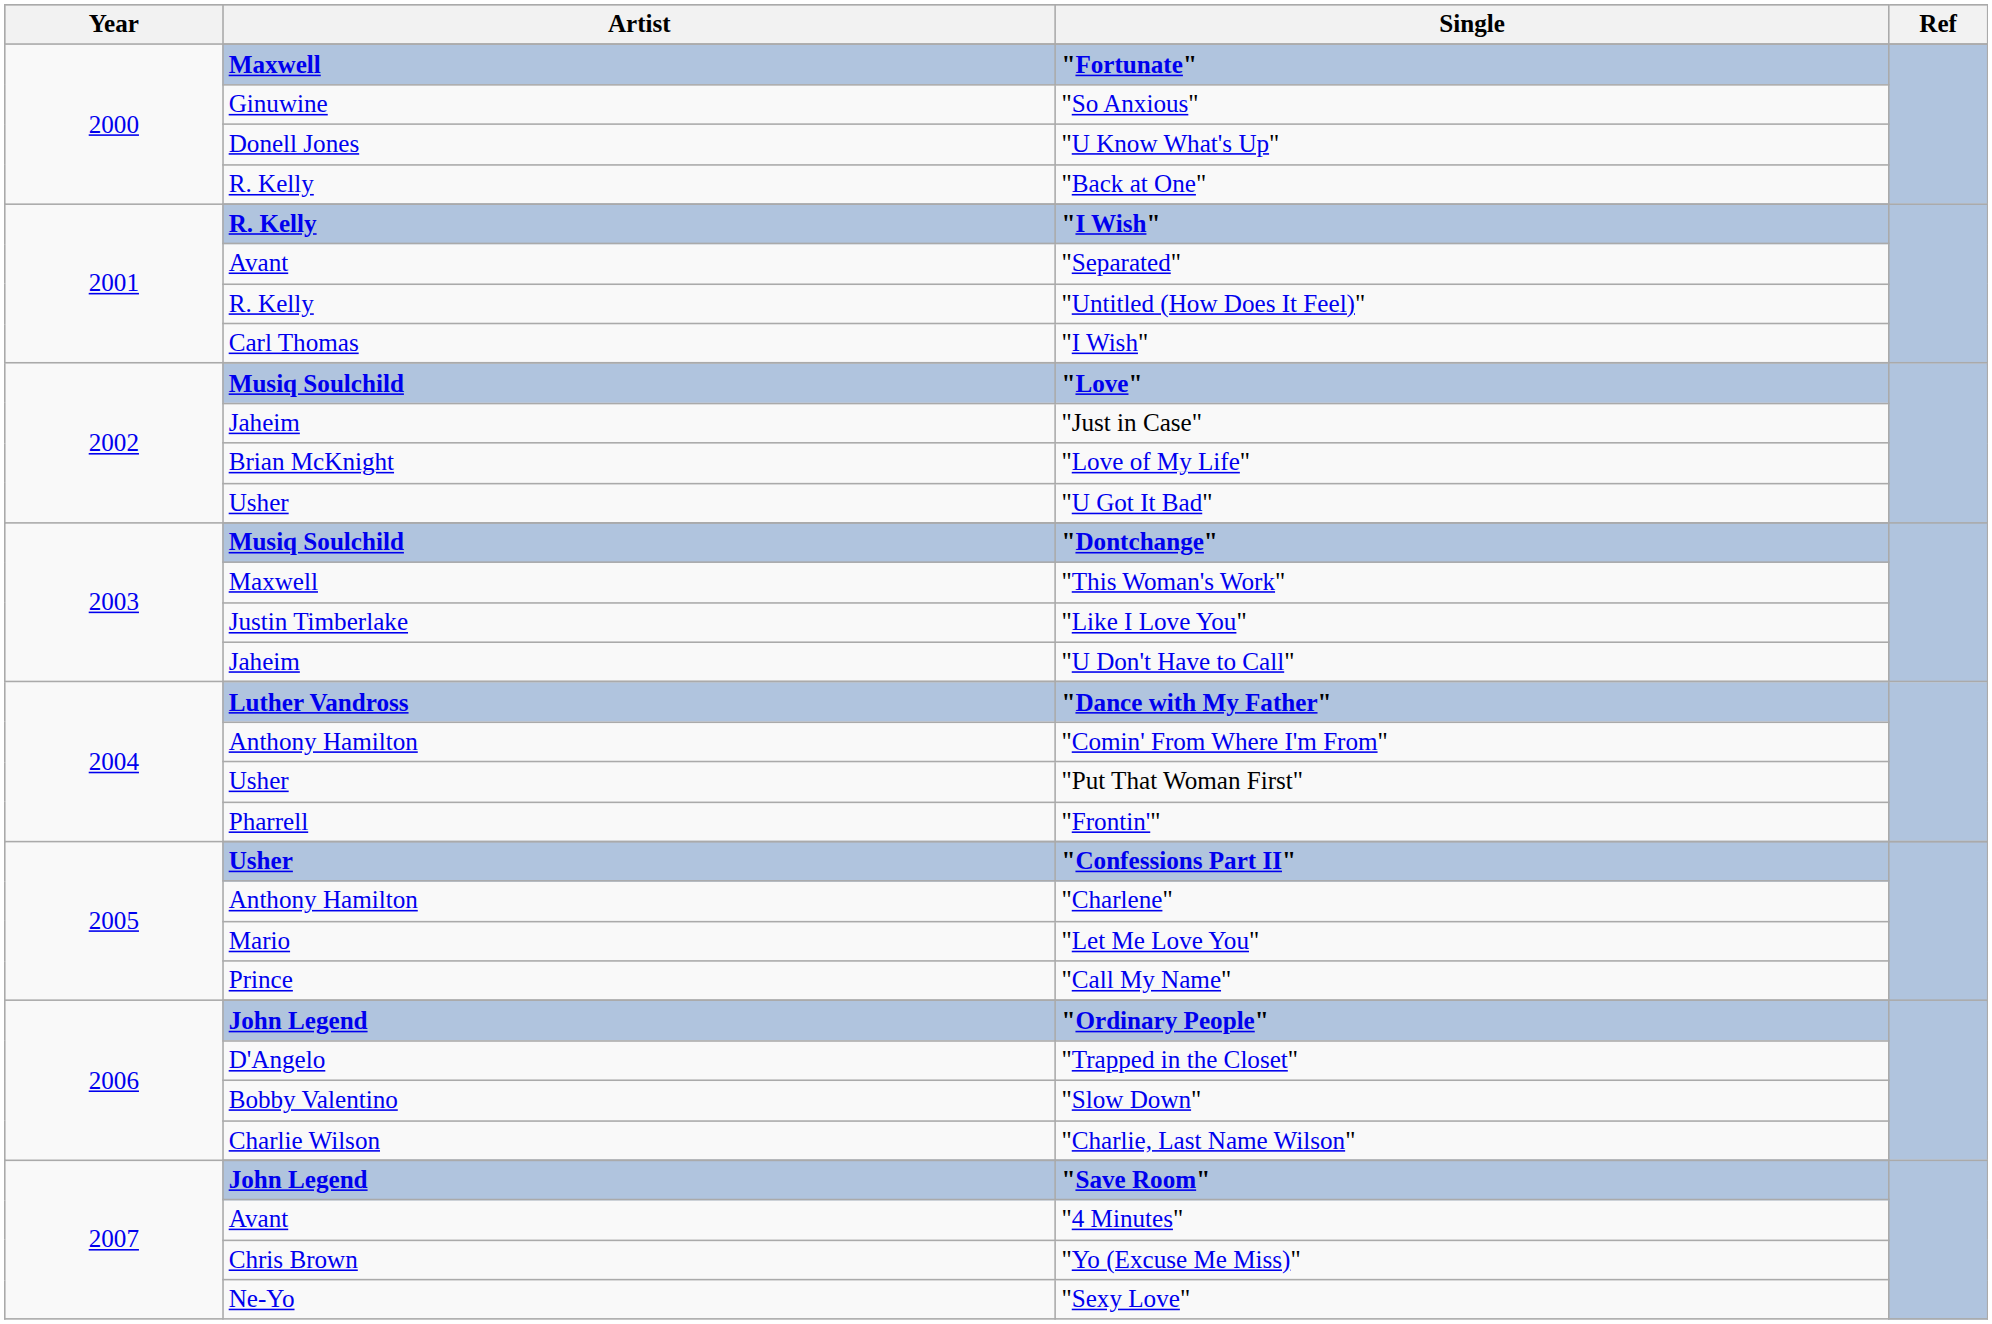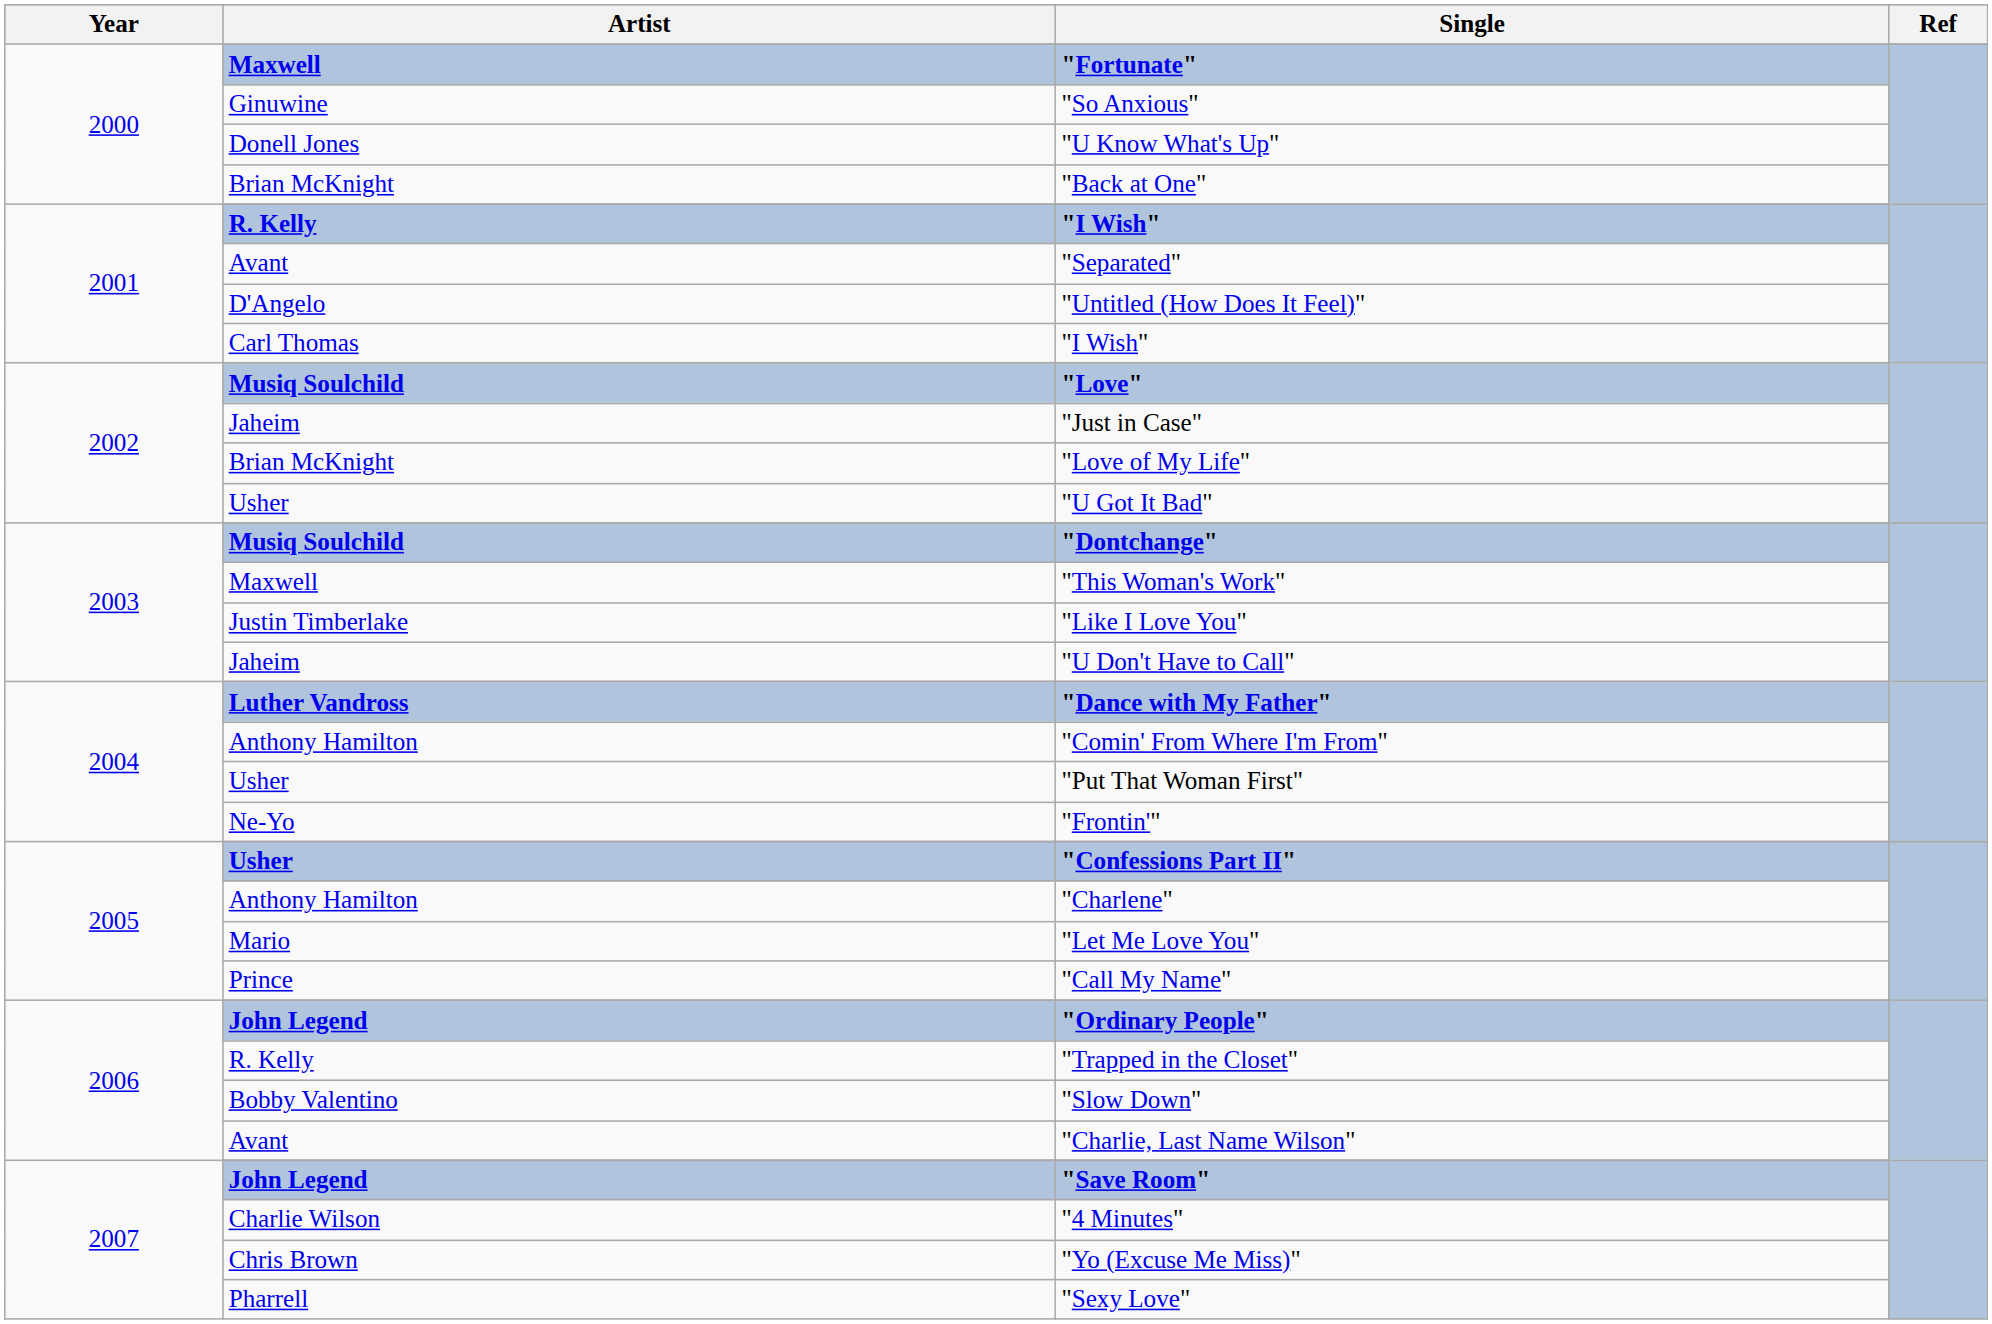"Back at One" | Artist: R. Kelly -> Brian McKnight
"Untitled (How Does It Feel)" | Artist: R. Kelly -> D'Angelo
"Frontin'" | Artist: Pharrell -> Ne-Yo
"Trapped in the Closet" | Artist: D'Angelo -> R. Kelly
"Charlie, Last Name Wilson" | Artist: Charlie Wilson -> Avant
"4 Minutes" | Artist: Avant -> Charlie Wilson
"Sexy Love" | Artist: Ne-Yo -> Pharrell
